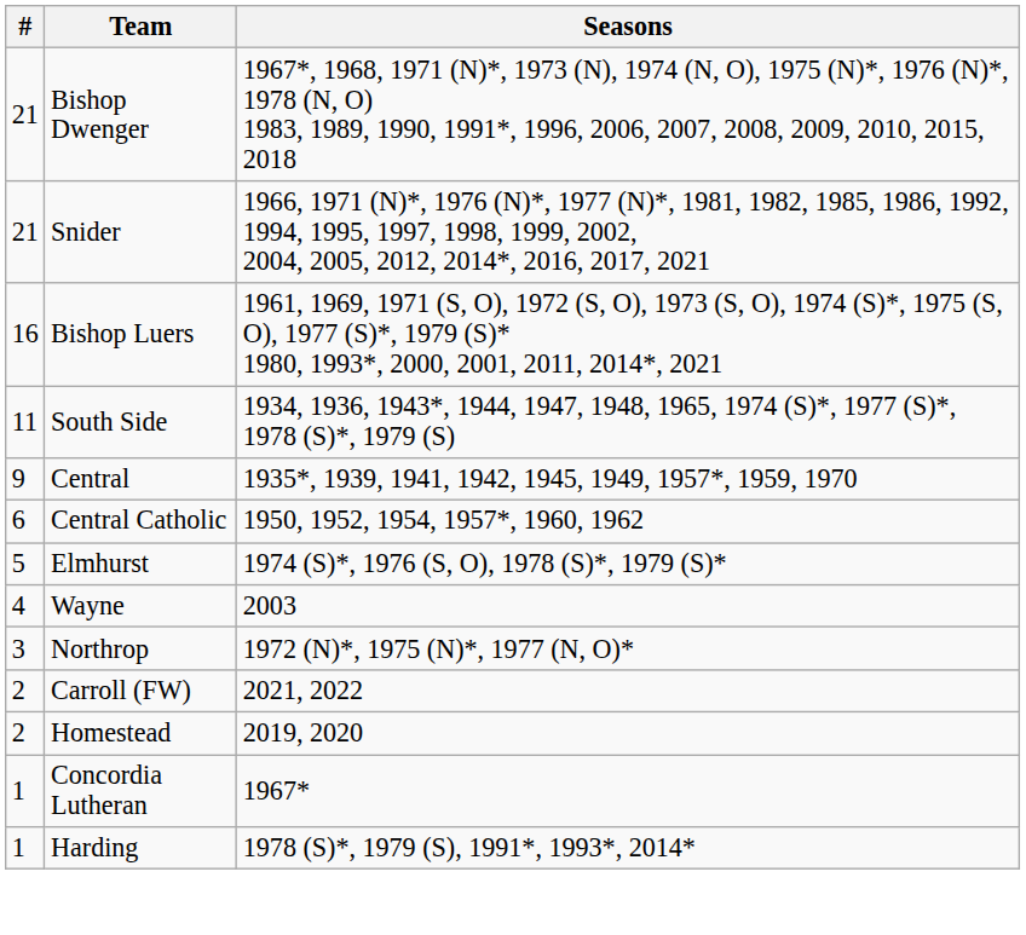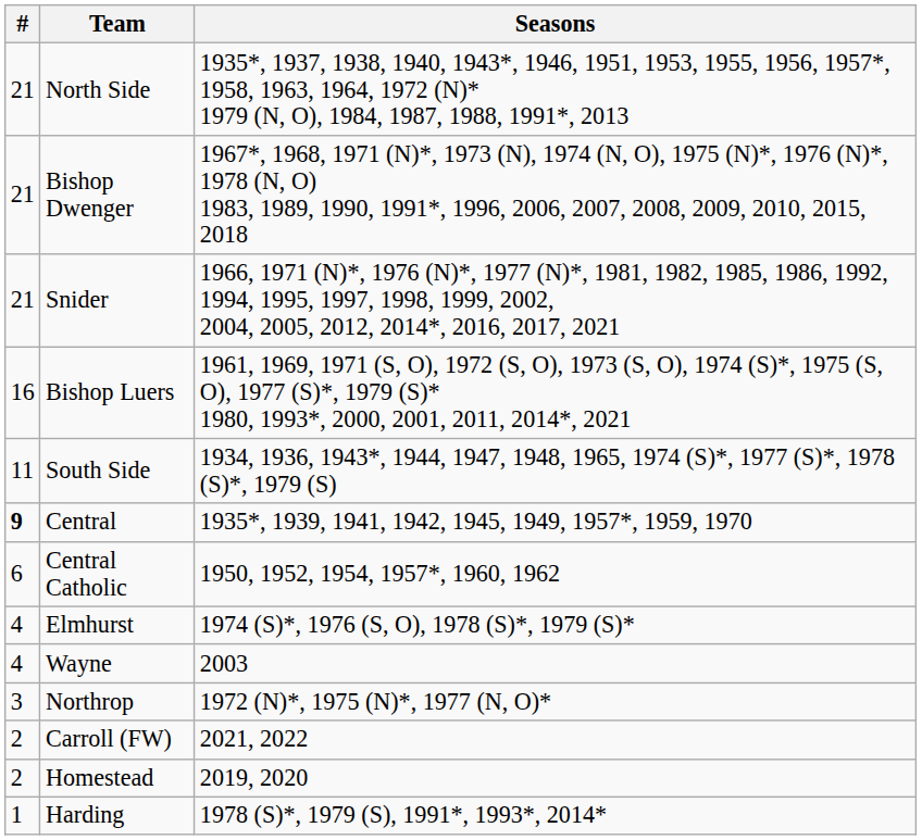+ row: 21 | North Side | 1935*, 1937, 1938, 1940, 1943*, 1946, 1951, 1953, 1955, 1956, 1957*, 1958, 1963, 1964, 1972 (N)* 1979 (N, O), 1984, 1987, 1988, 1991*, 2013
Central | #: normal -> bold
Elmhurst | #: 5 -> 4
- row: 1 | Concordia Lutheran | 1967*
